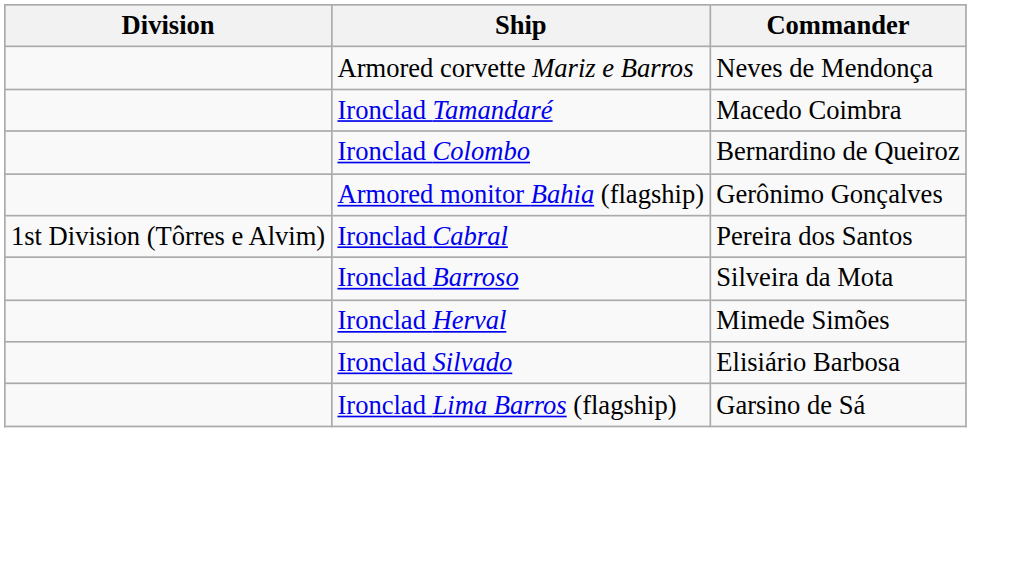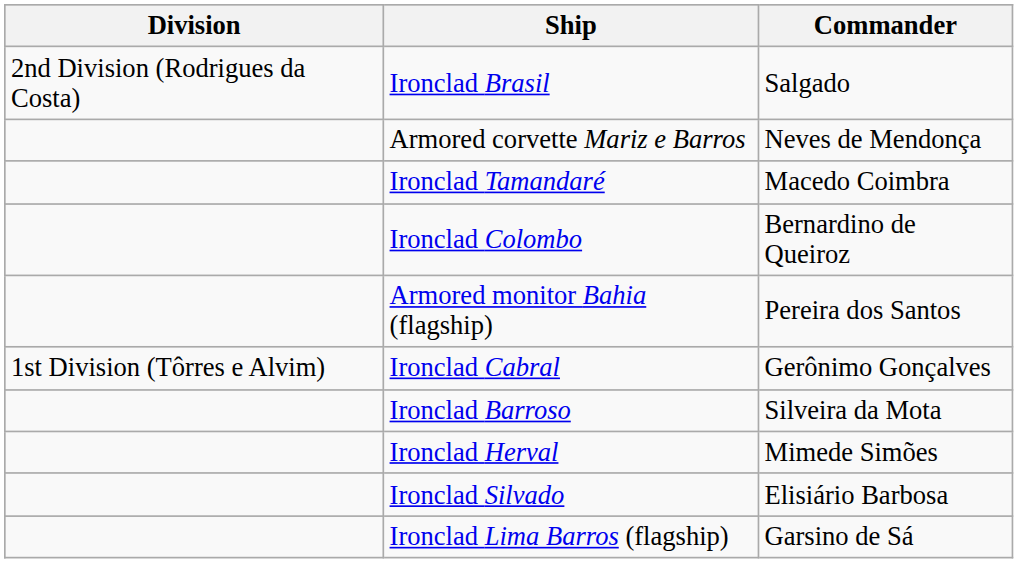+ row: 2nd Division (Rodrigues da Costa) | Ironclad Brasil | Salgado
Armored monitor Bahia (flagship) | Commander: Gerônimo Gonçalves -> Pereira dos Santos
Ironclad Cabral | Commander: Pereira dos Santos -> Gerônimo Gonçalves
